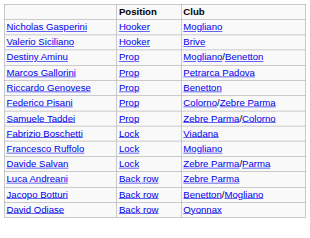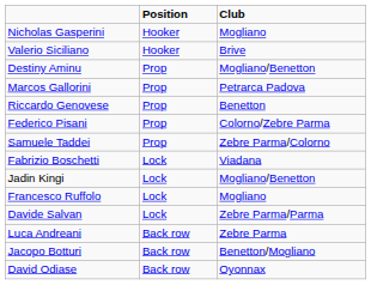+ row: Jadin Kingi | Lock | Mogliano/Benetton
